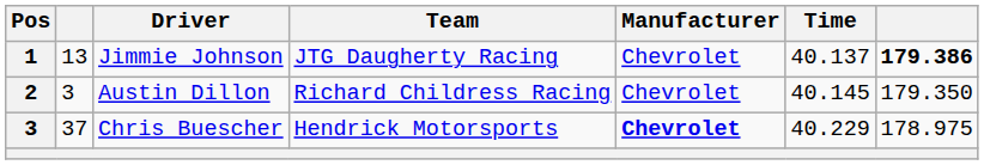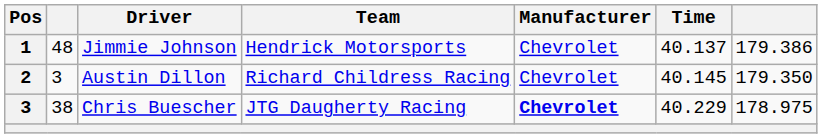Jimmie Johnson | column 2: 13 -> 48
Jimmie Johnson | Team: JTG Daugherty Racing -> Hendrick Motorsports
Jimmie Johnson | column 7: bold -> normal
Chris Buescher | column 2: 37 -> 38
Chris Buescher | Team: Hendrick Motorsports -> JTG Daugherty Racing
